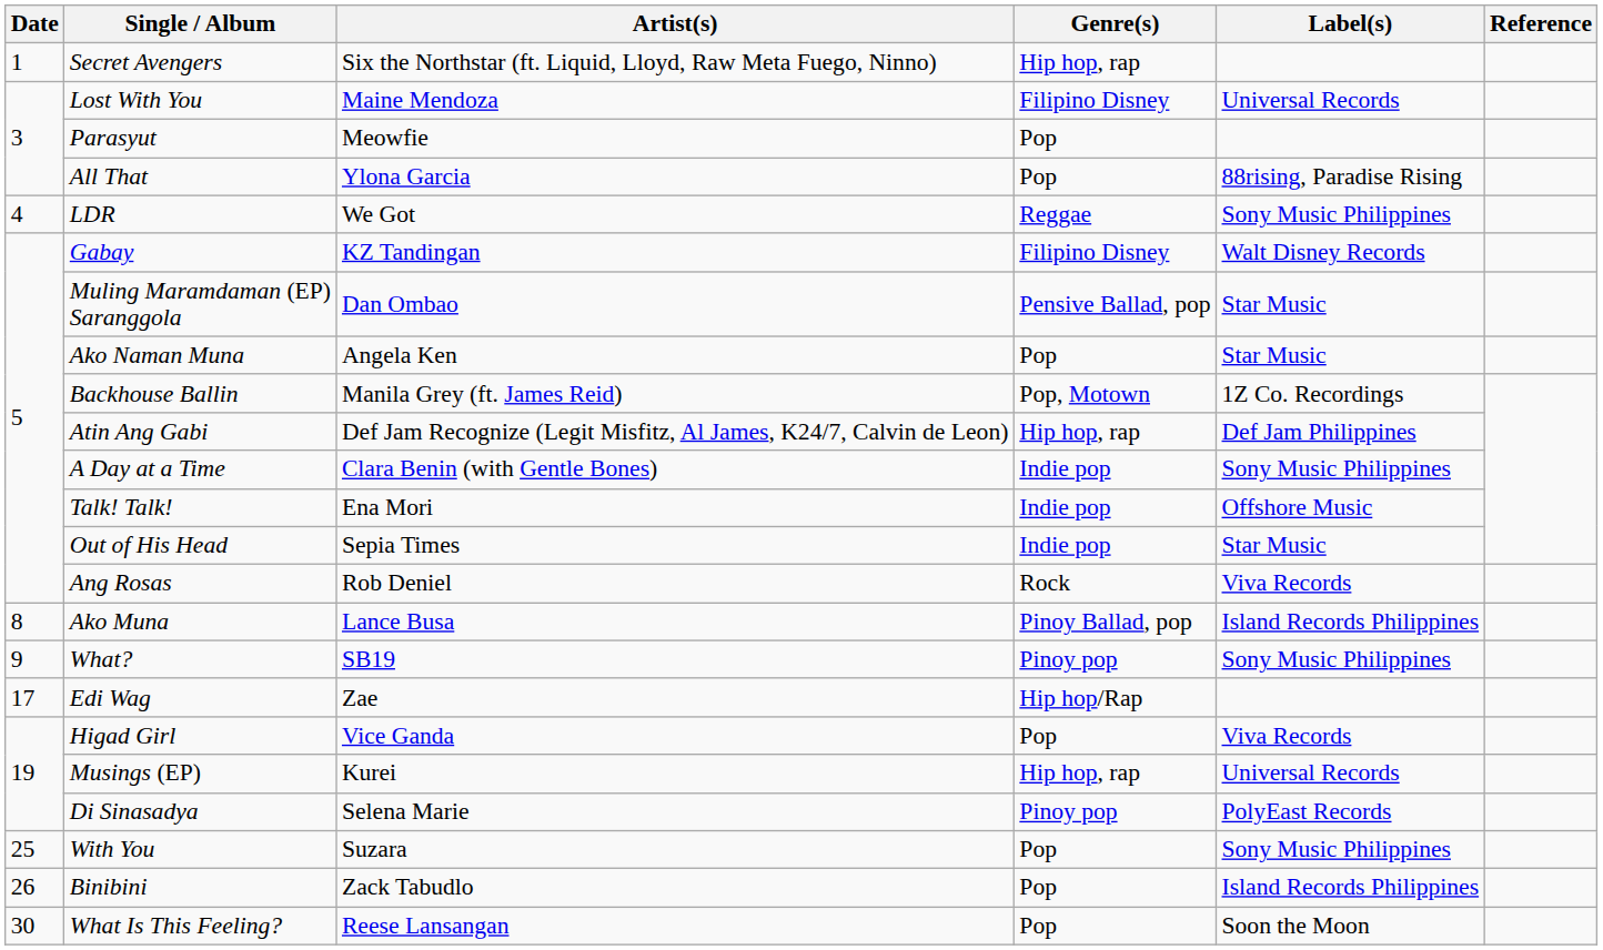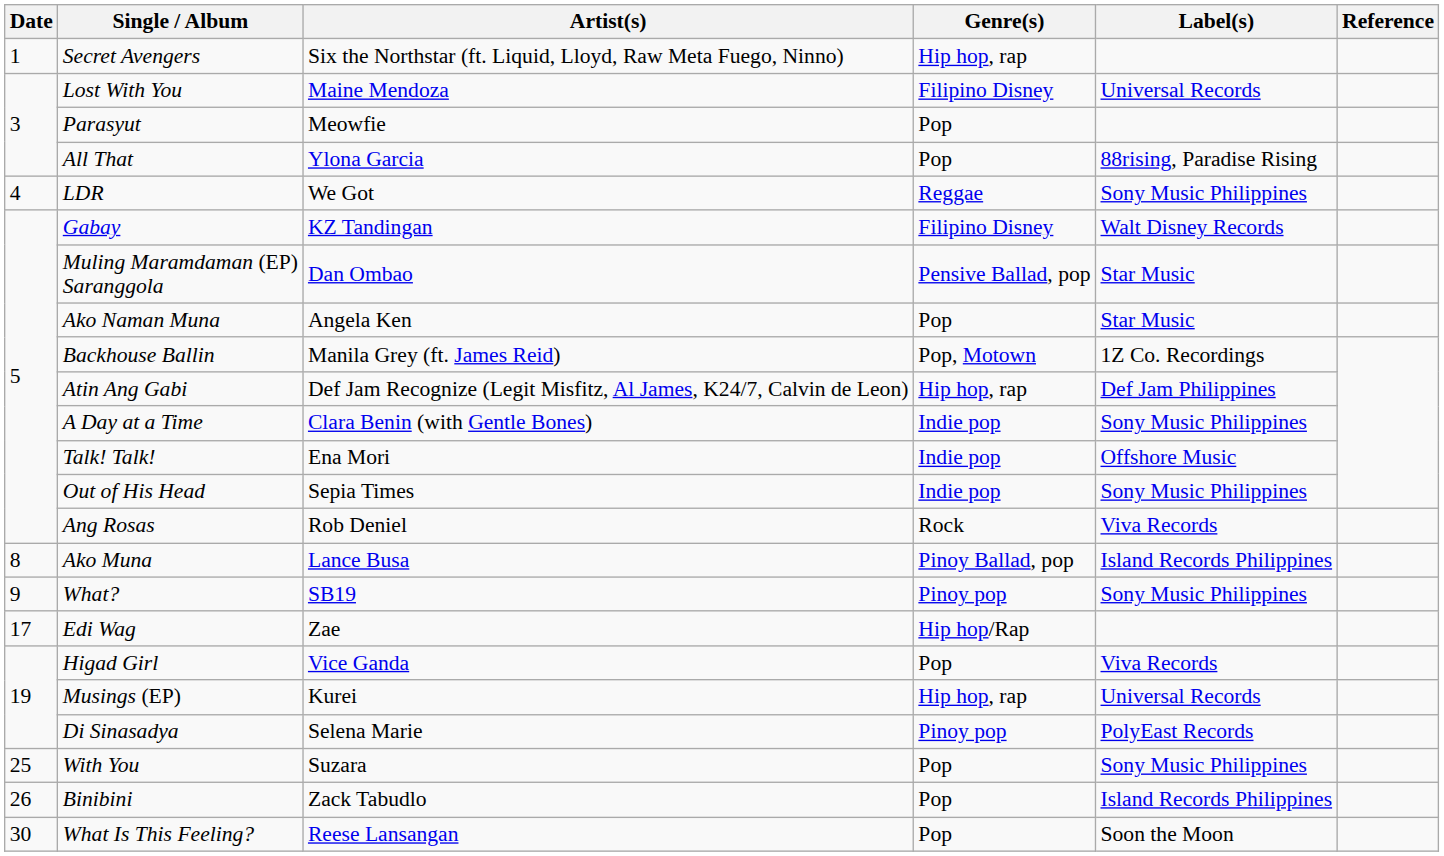Out of His Head | Label(s): Star Music -> Sony Music Philippines
